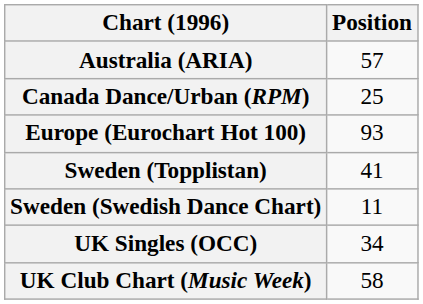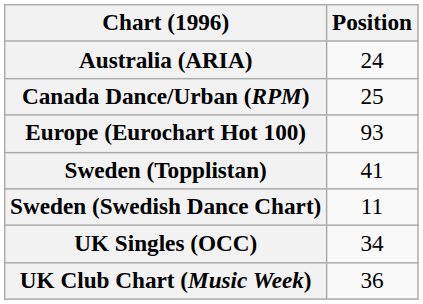Australia (ARIA) | Position: 57 -> 24
UK Club Chart (Music Week) | Position: 58 -> 36
